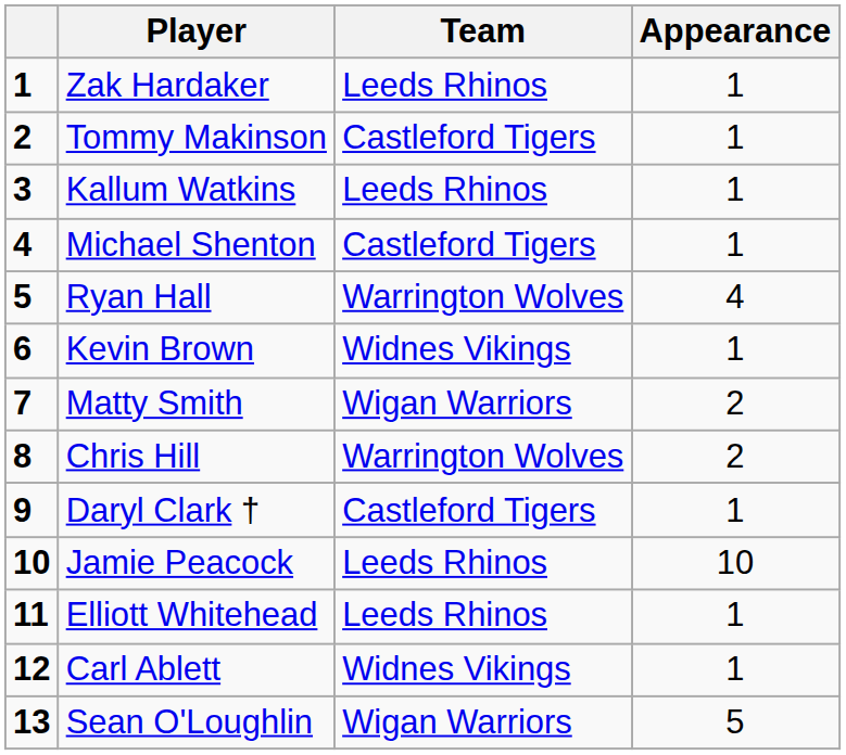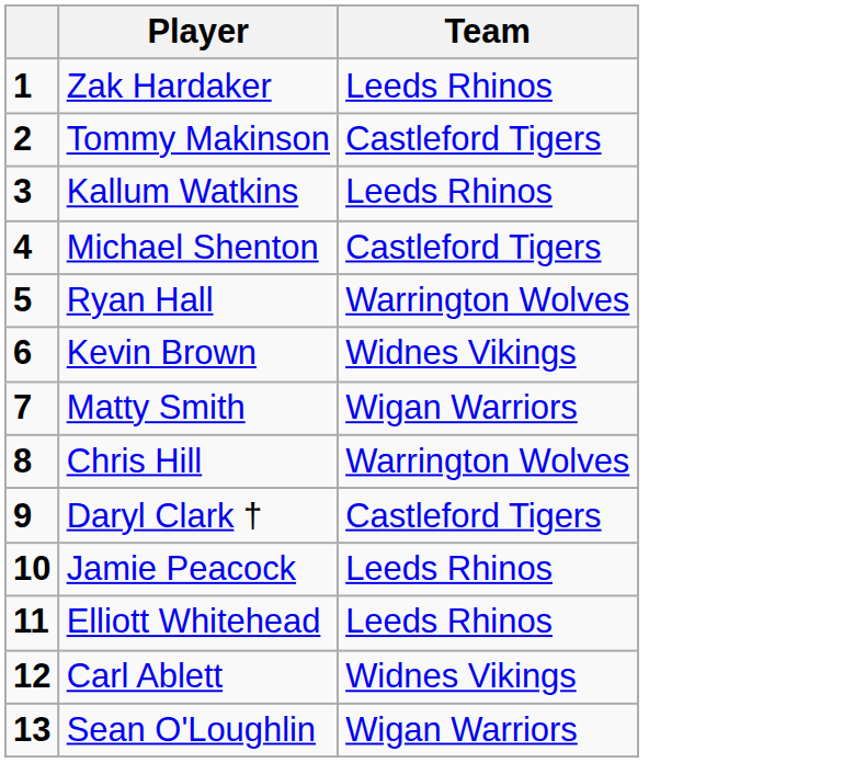- column: Appearance | 1 | 1 | 1 | 1 | 4 | 1 | 2 | 2 | 1 | 10 | 1 | 1 | 5
